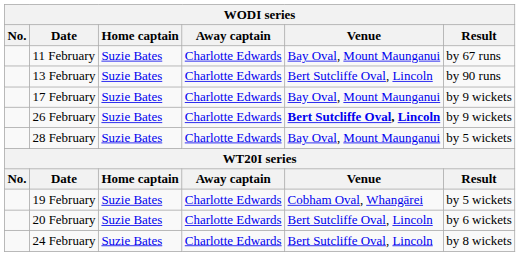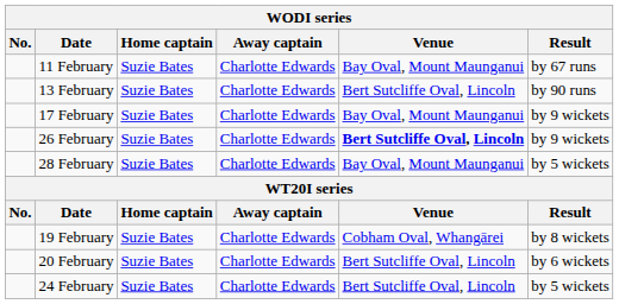19 February | Result: by 5 wickets -> by 8 wickets
24 February | Result: by 8 wickets -> by 5 wickets
